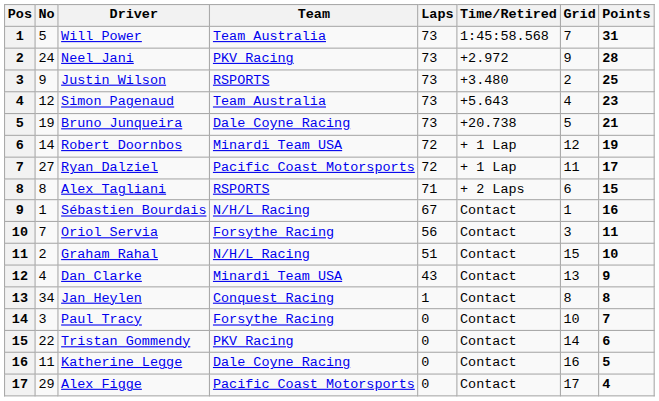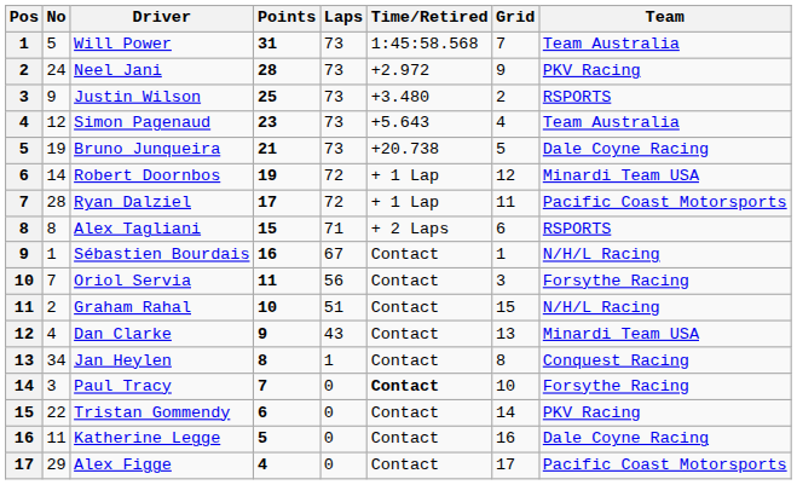columns swapped: Team <-> Points
Ryan Dalziel | No: 27 -> 28
Paul Tracy | Time/Retired: normal -> bold
